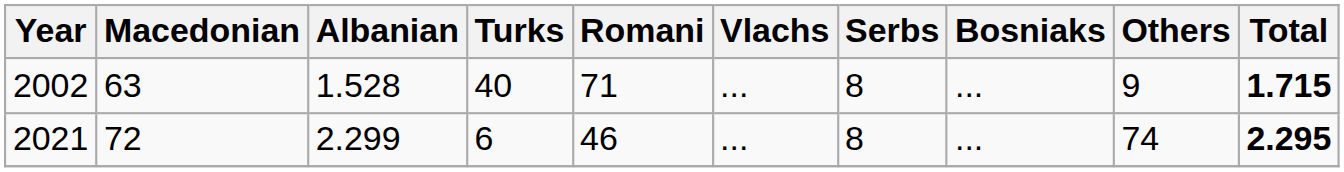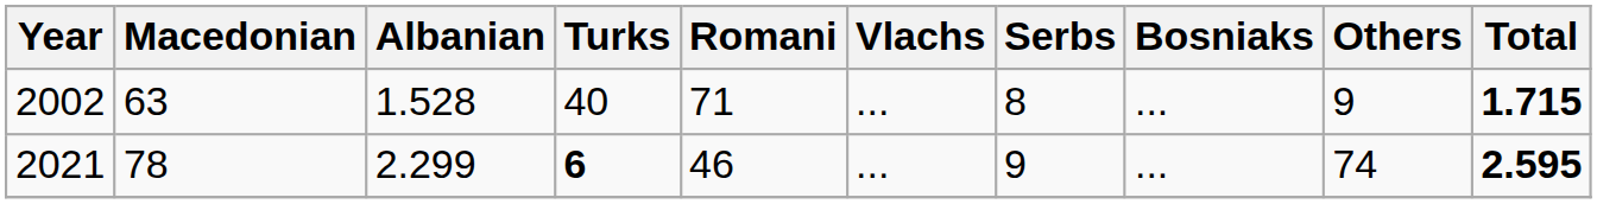2021 | Macedonian: 72 -> 78
2021 | Turks: normal -> bold
2021 | Serbs: 8 -> 9
2021 | Total: 2.295 -> 2.595
